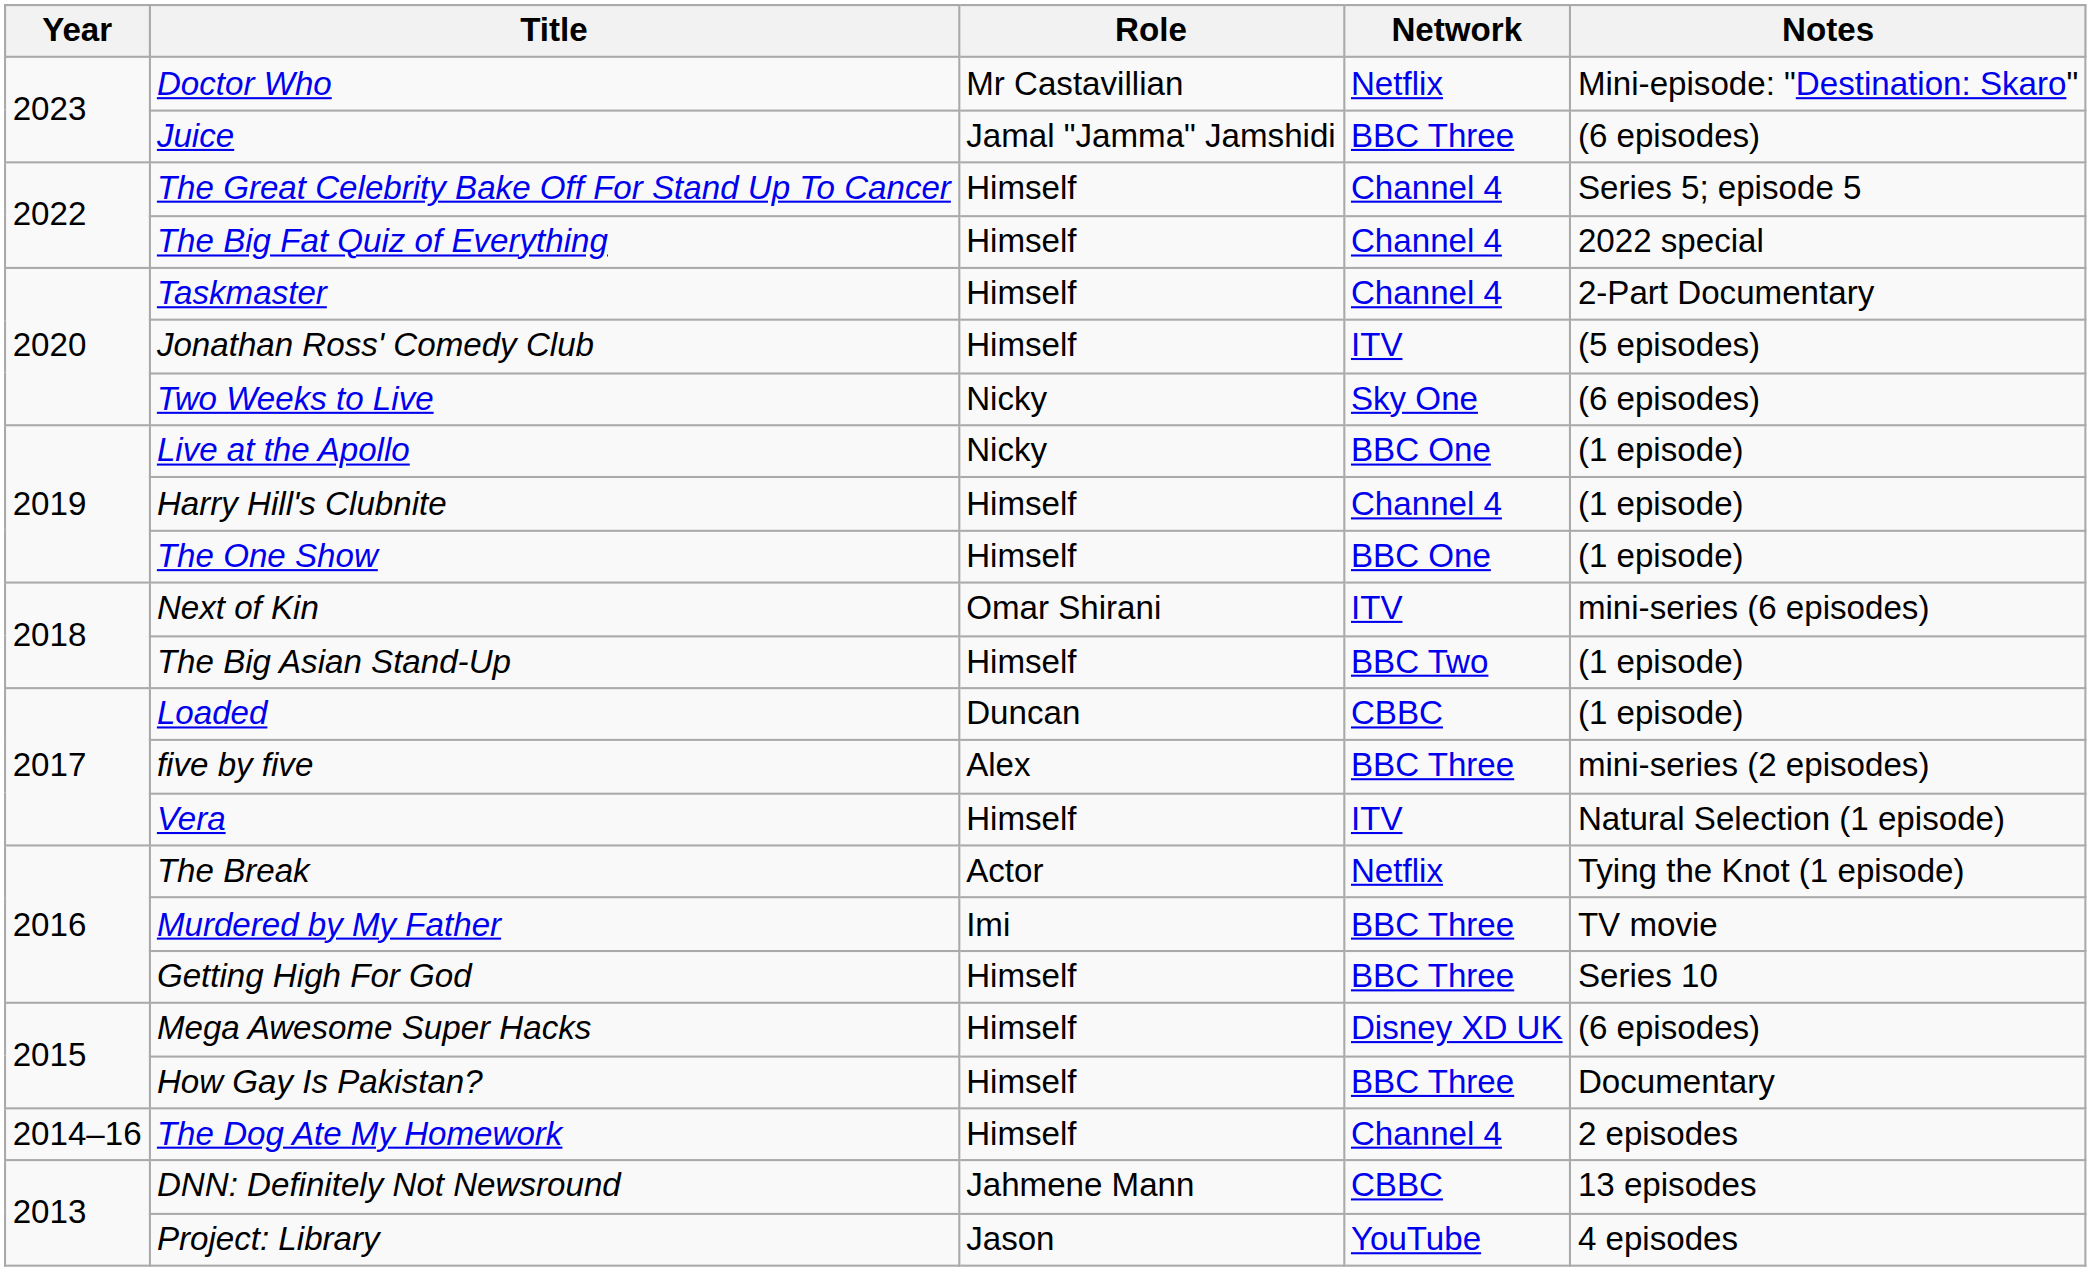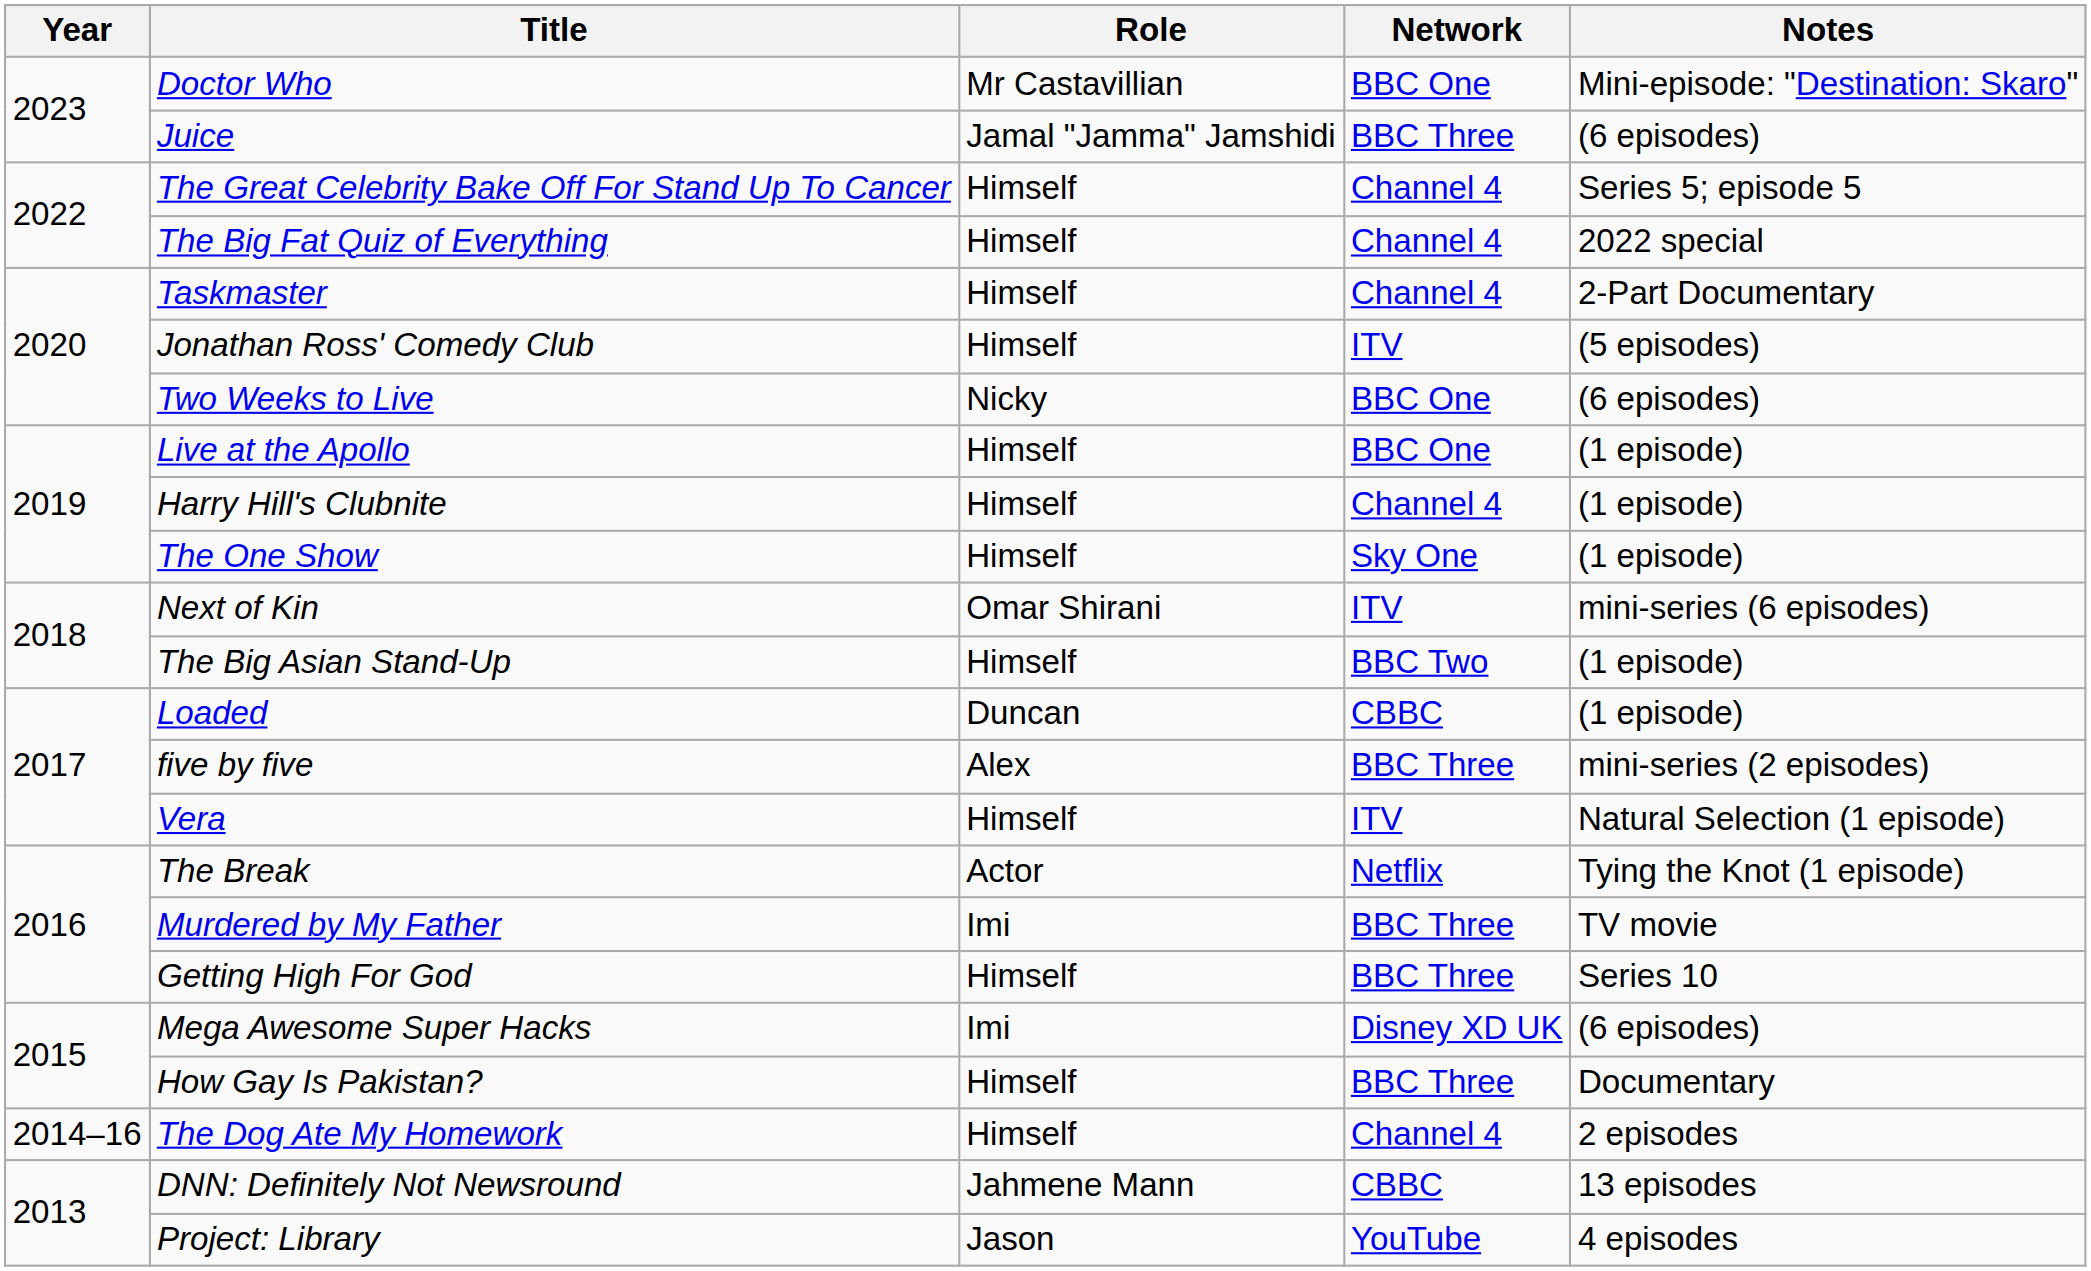Doctor Who | Network: Netflix -> BBC One
Two Weeks to Live | Network: Sky One -> BBC One
Live at the Apollo | Role: Nicky -> Himself
The One Show | Network: BBC One -> Sky One
Mega Awesome Super Hacks | Role: Himself -> Imi
